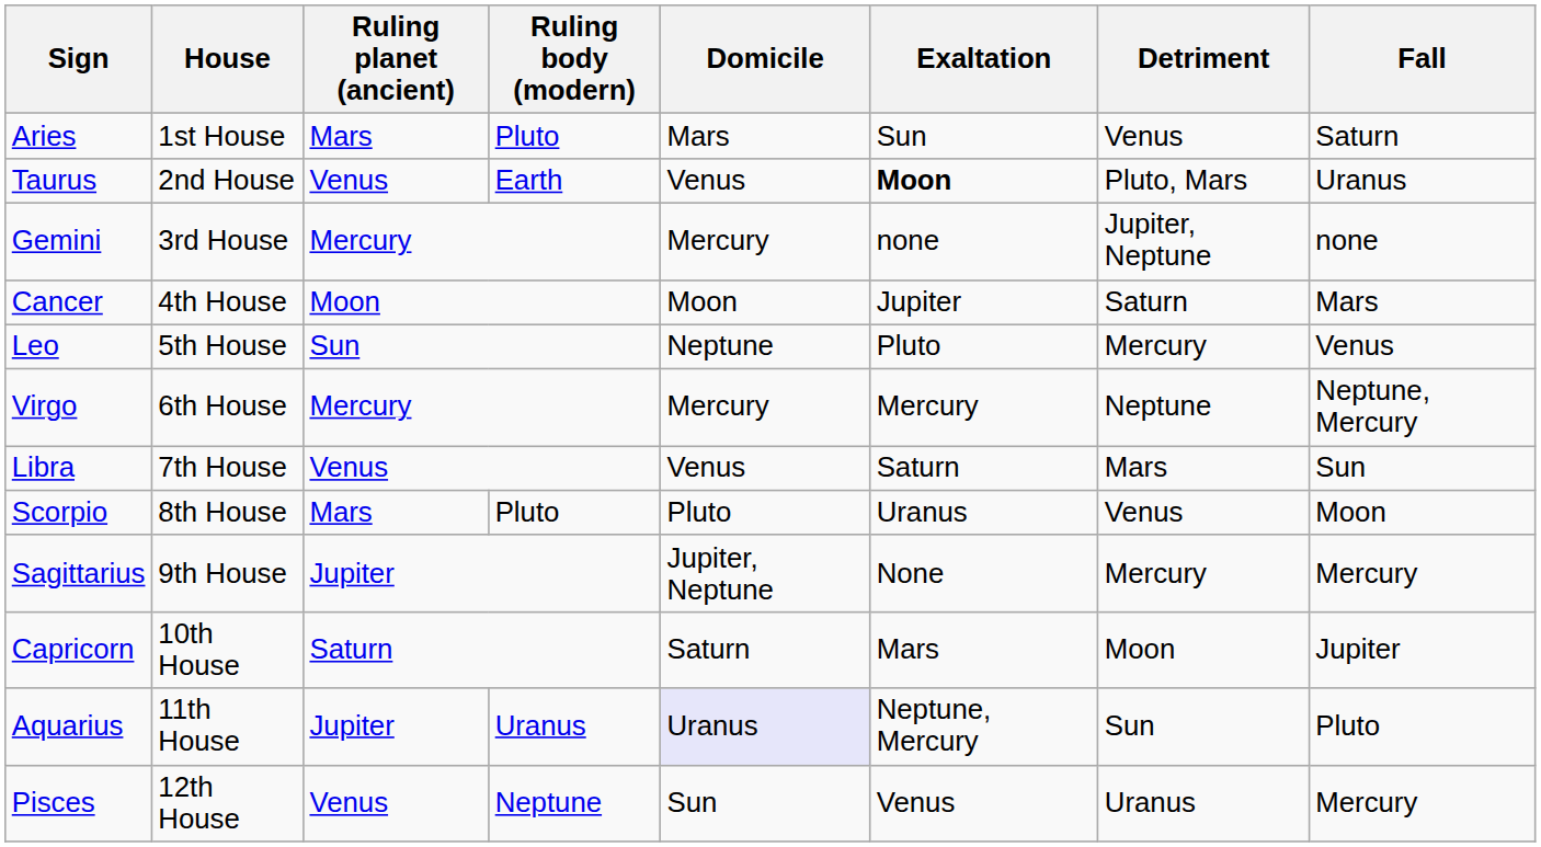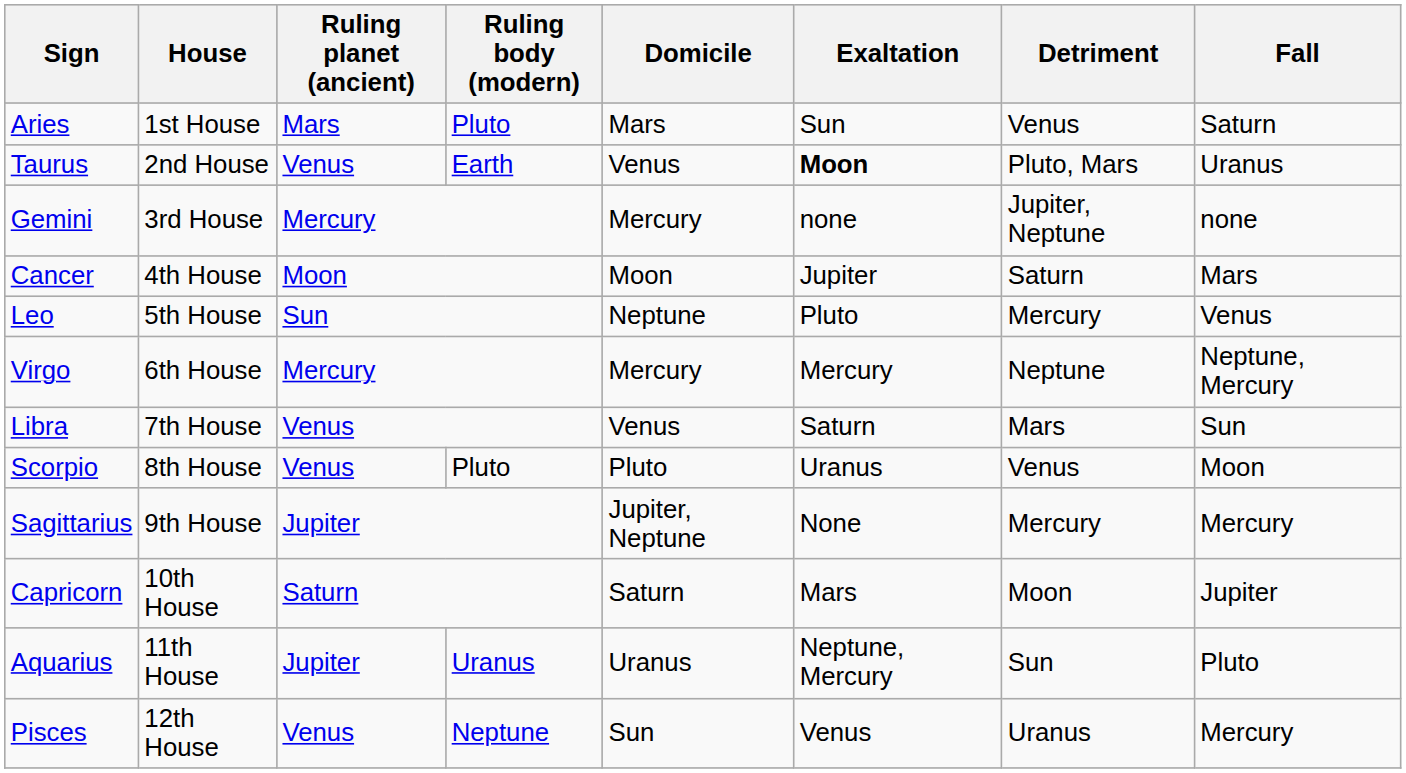Scorpio | Ruling planet (ancient): Mars -> Venus
Aquarius | Domicile: lavender background -> no background
